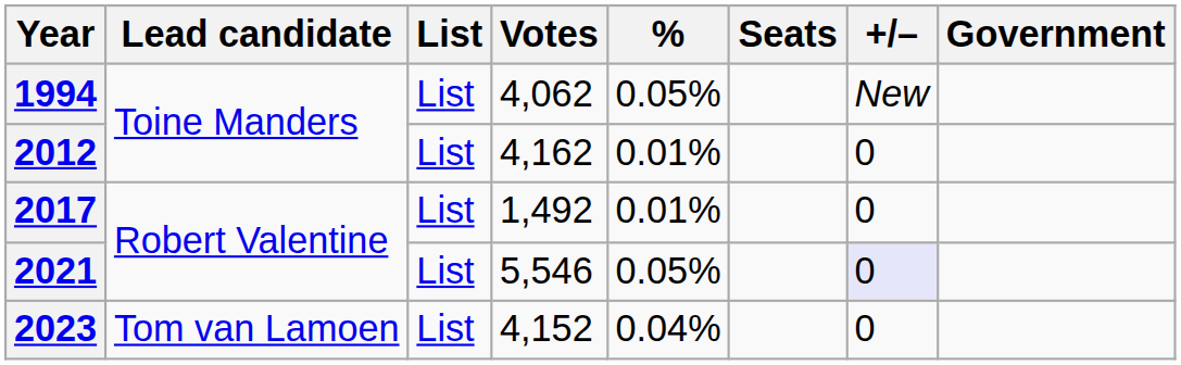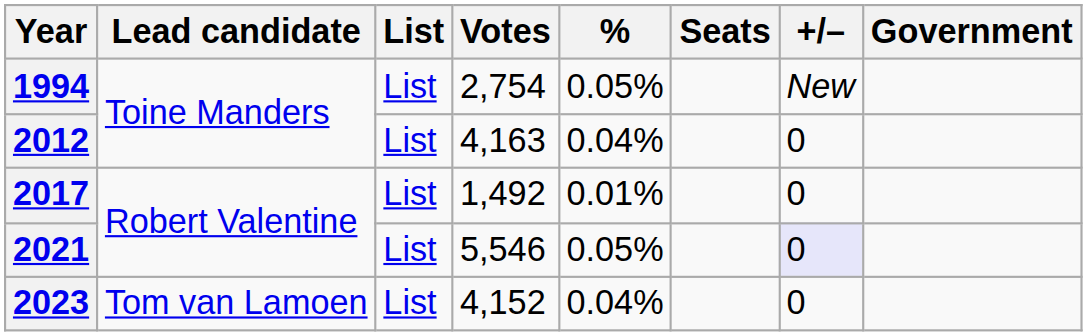1994 | Votes: 4,062 -> 2,754
2012 | Votes: 4,162 -> 4,163
2012 | %: 0.01% -> 0.04%
